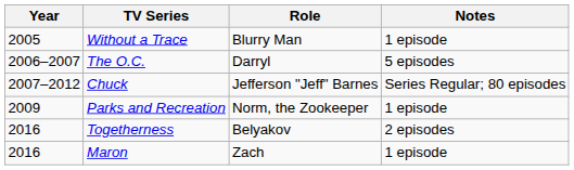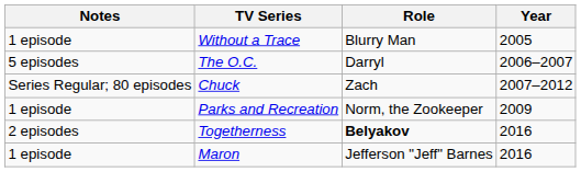columns swapped: Year <-> Notes
Chuck | Role: Jefferson "Jeff" Barnes -> Zach
Togetherness | Role: normal -> bold
Maron | Role: Zach -> Jefferson "Jeff" Barnes
